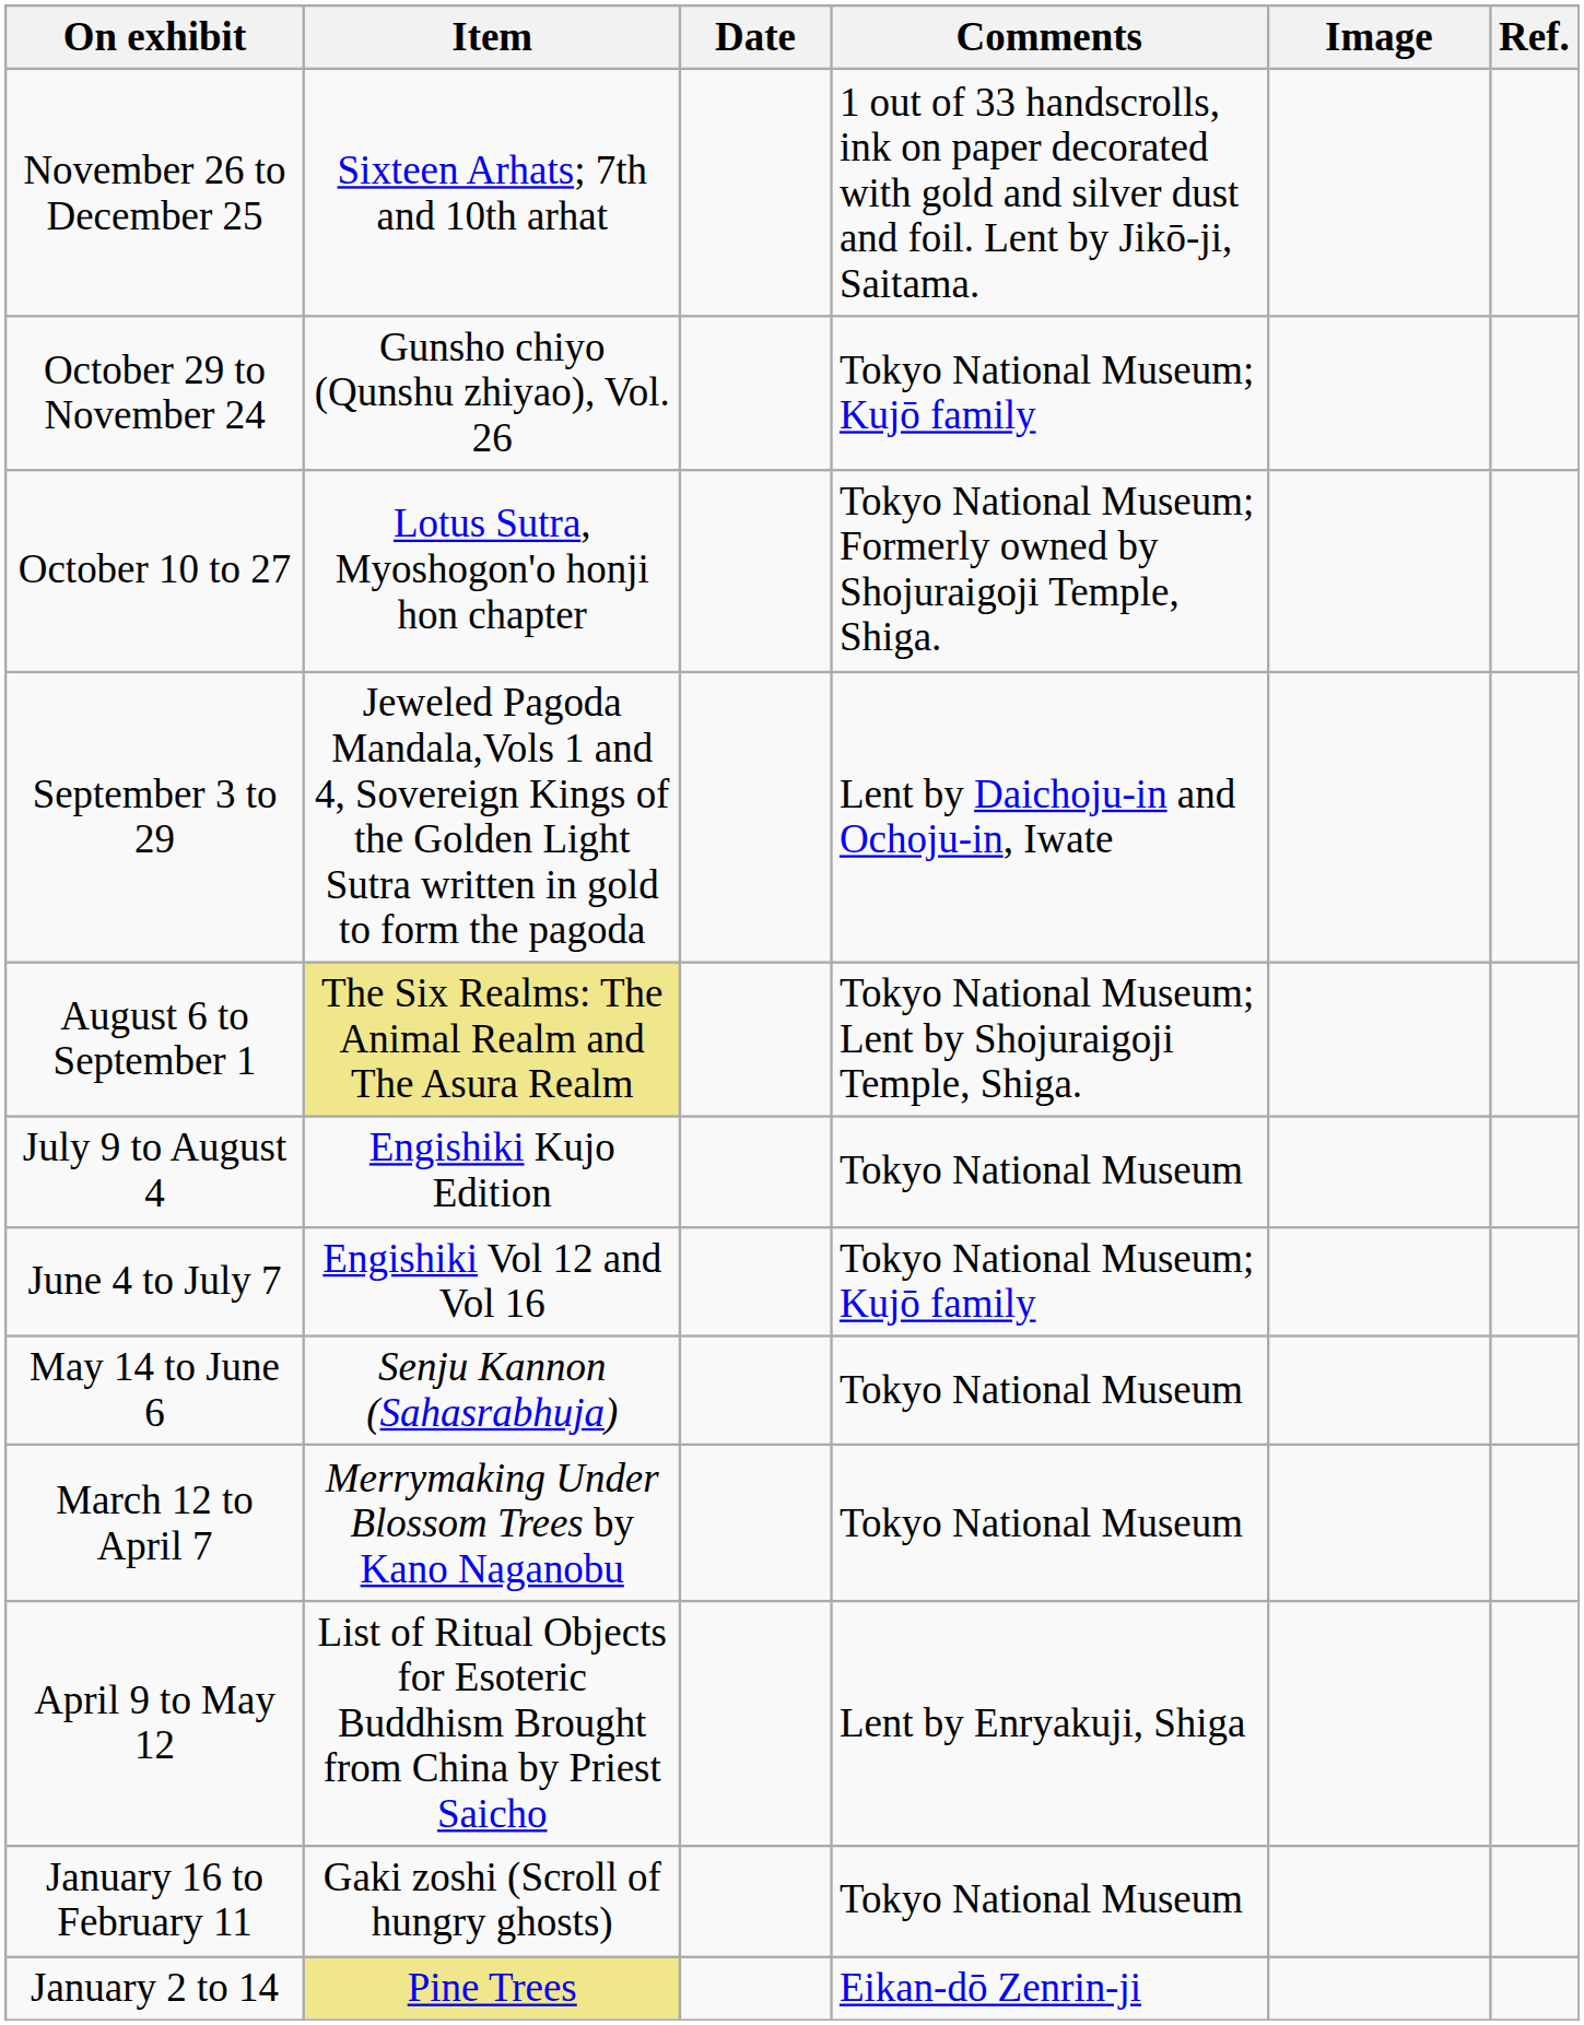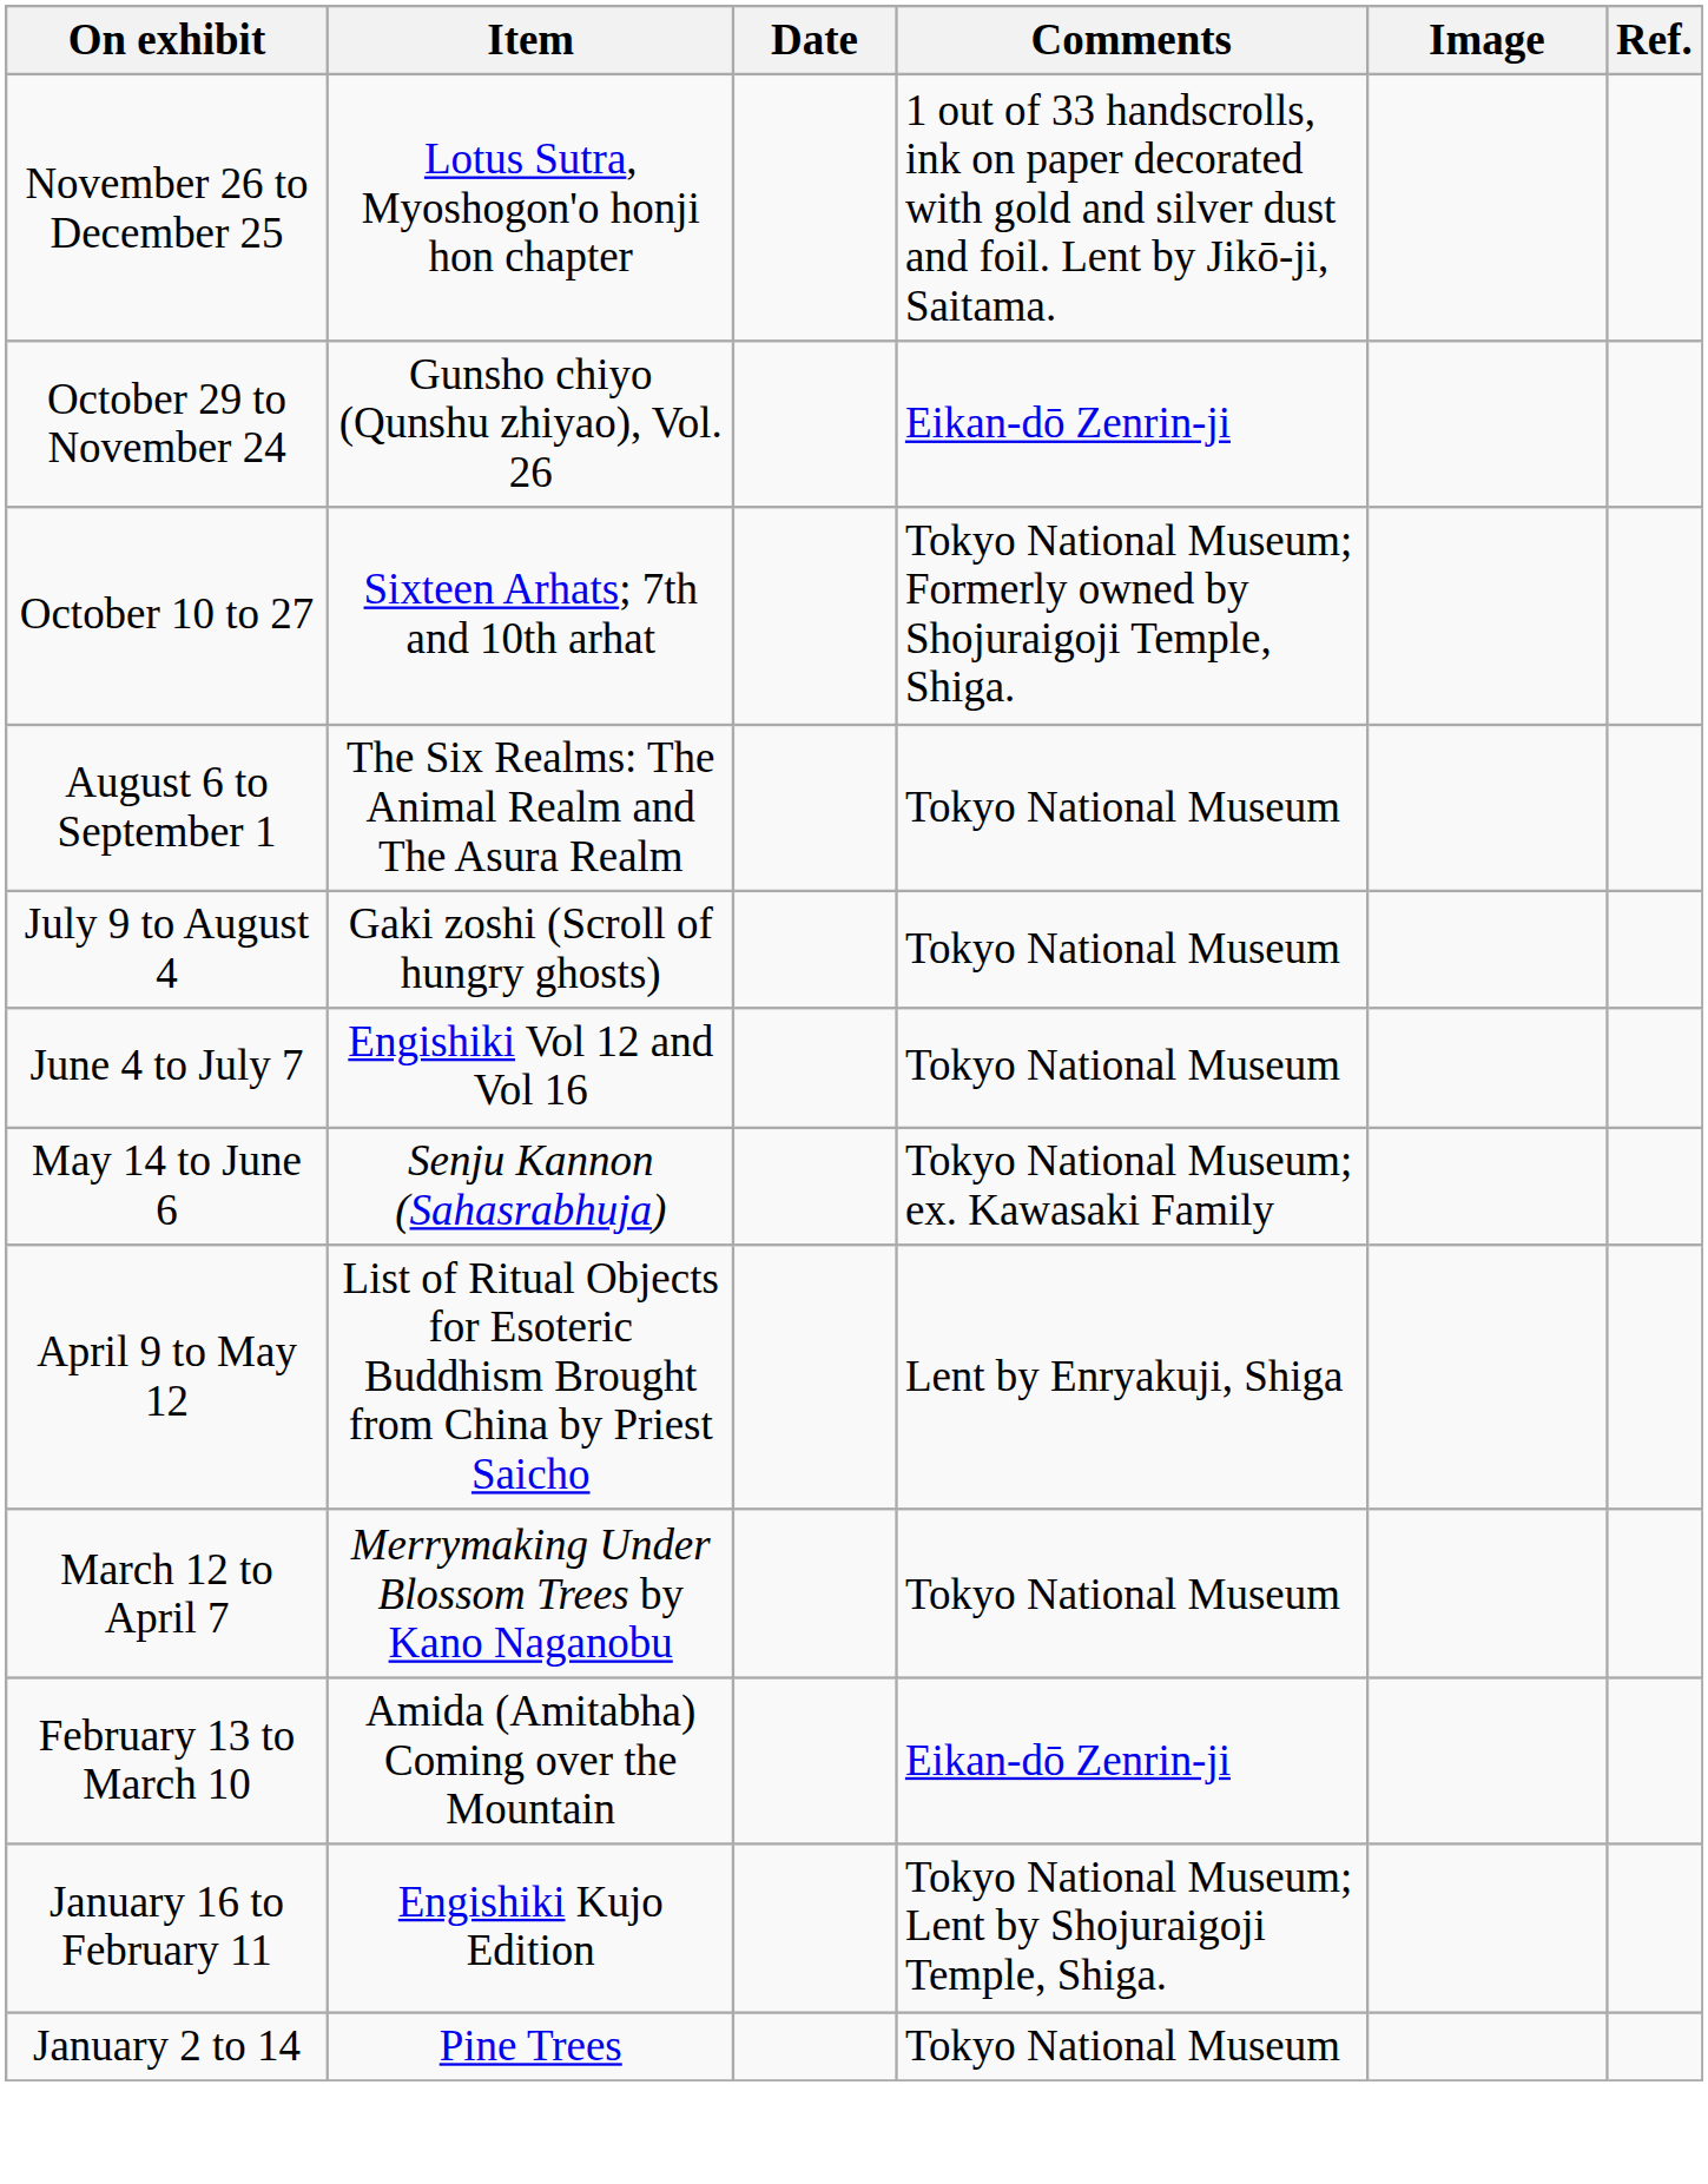November 26 to December 25 | Item: Sixteen Arhats; 7th and 10th arhat -> Lotus Sutra, Myoshogon'o honji hon chapter
October 29 to November 24 | Comments: Tokyo National Museum; Kujō family -> Eikan-dō Zenrin-ji
October 10 to 27 | Item: Lotus Sutra, Myoshogon'o honji hon chapter -> Sixteen Arhats; 7th and 10th arhat
- row: September 3 to 29 | Jeweled Pagoda Mandala,Vols 1 and 4, Sovereign Kings of the Golden Light Sutra written in gold to form the pagoda | Lent by Daichoju-in and Ochoju-in, Iwate
August 6 to September 1 | Item: khaki background -> no background
August 6 to September 1 | Comments: Tokyo National Museum; Lent by Shojuraigoji Temple, Shiga. -> Tokyo National Museum
July 9 to August 4 | Item: Engishiki Kujo Edition -> Gaki zoshi (Scroll of hungry ghosts)
June 4 to July 7 | Comments: Tokyo National Museum; Kujō family -> Tokyo National Museum
May 14 to June 6 | Comments: Tokyo National Museum -> Tokyo National Museum; ex. Kawasaki Family
rows swapped: April 9 to May 12 <-> March 12 to April 7
+ row: February 13 to March 10 | Amida (Amitabha) Coming over the Mountain | Eikan-dō Zenrin-ji
January 16 to February 11 | Item: Gaki zoshi (Scroll of hungry ghosts) -> Engishiki Kujo Edition
January 16 to February 11 | Comments: Tokyo National Museum -> Tokyo National Museum; Lent by Shojuraigoji Temple, Shiga.
January 2 to 14 | Item: khaki background -> no background
January 2 to 14 | Comments: Eikan-dō Zenrin-ji -> Tokyo National Museum
